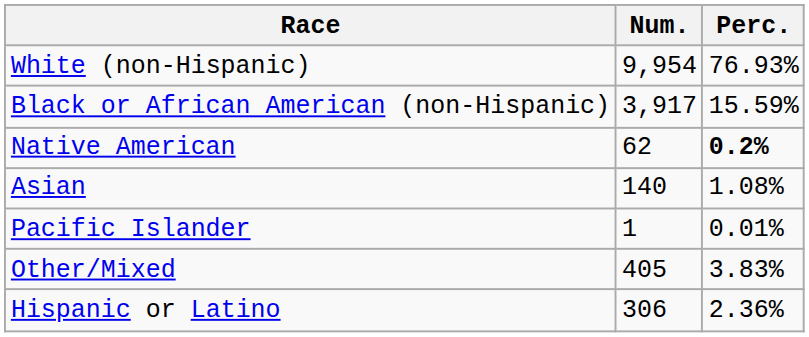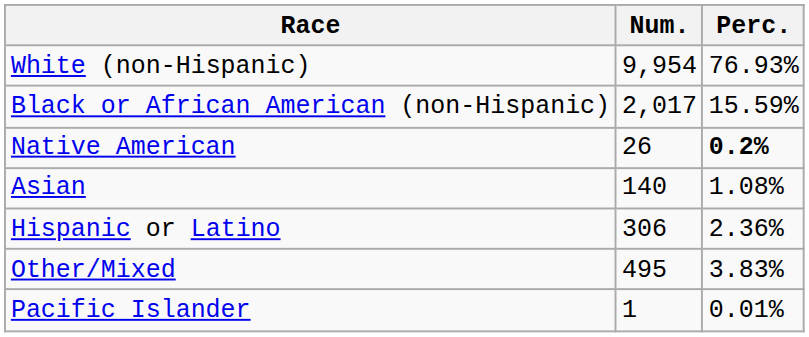Black or African American (non-Hispanic) | Num.: 3,917 -> 2,017
Native American | Num.: 62 -> 26
rows swapped: Pacific Islander <-> Hispanic or Latino
Other/Mixed | Num.: 405 -> 495
